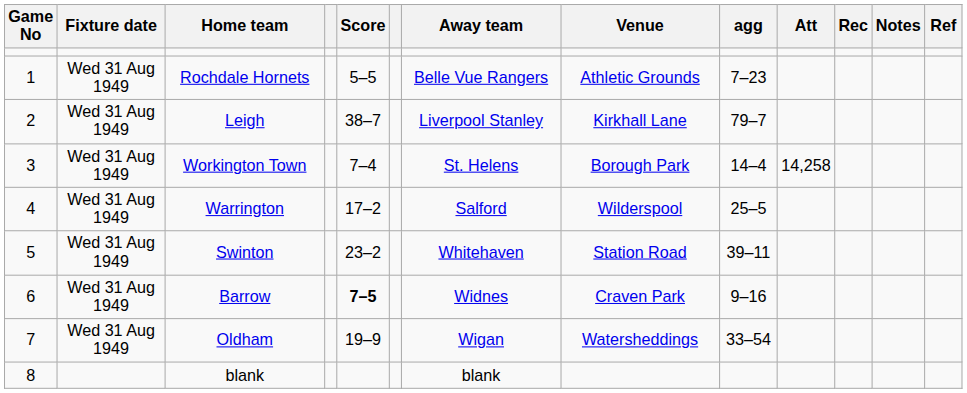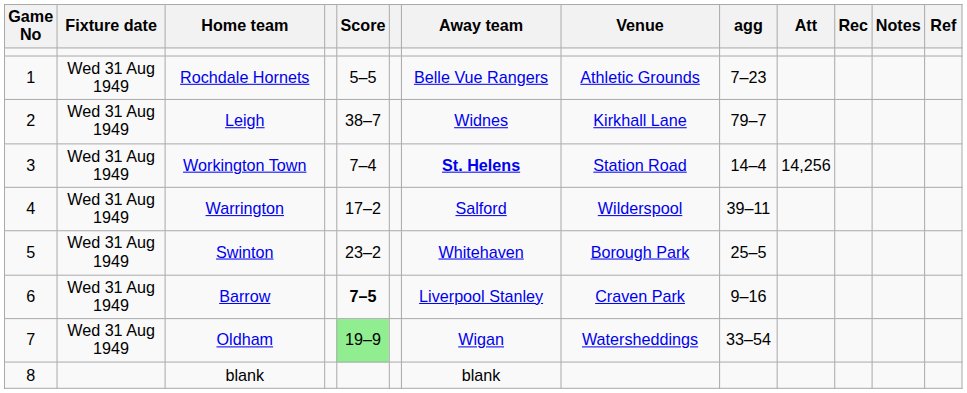Leigh | Away team: Liverpool Stanley -> Widnes
Workington Town | Away team: normal -> bold
Workington Town | Venue: Borough Park -> Station Road
Workington Town | Att: 14,258 -> 14,256
Warrington | agg: 25–5 -> 39–11
Swinton | Venue: Station Road -> Borough Park
Swinton | agg: 39–11 -> 25–5
Barrow | Away team: Widnes -> Liverpool Stanley
Oldham | Score: no background -> lightgreen background
